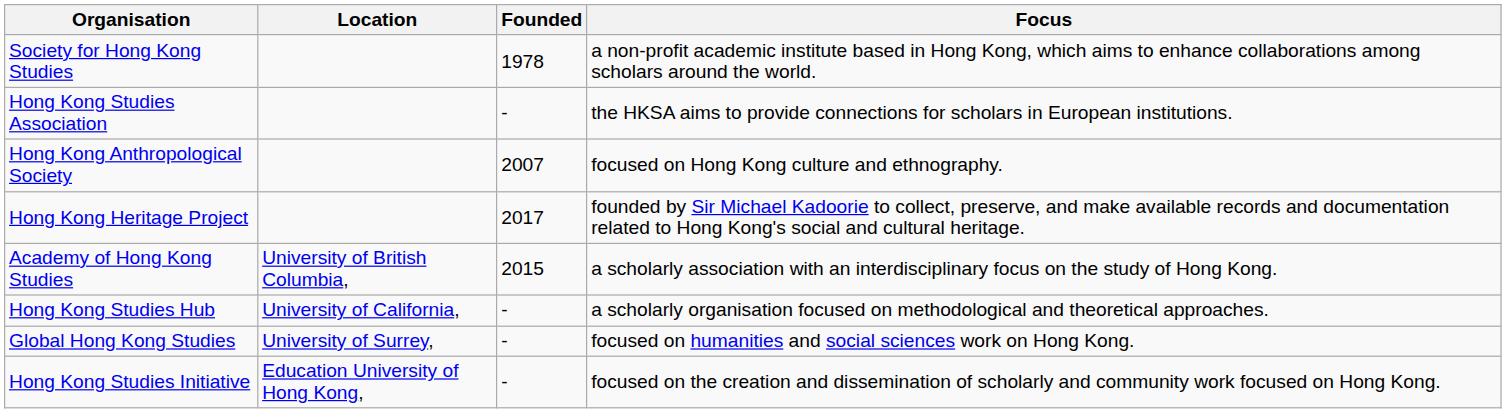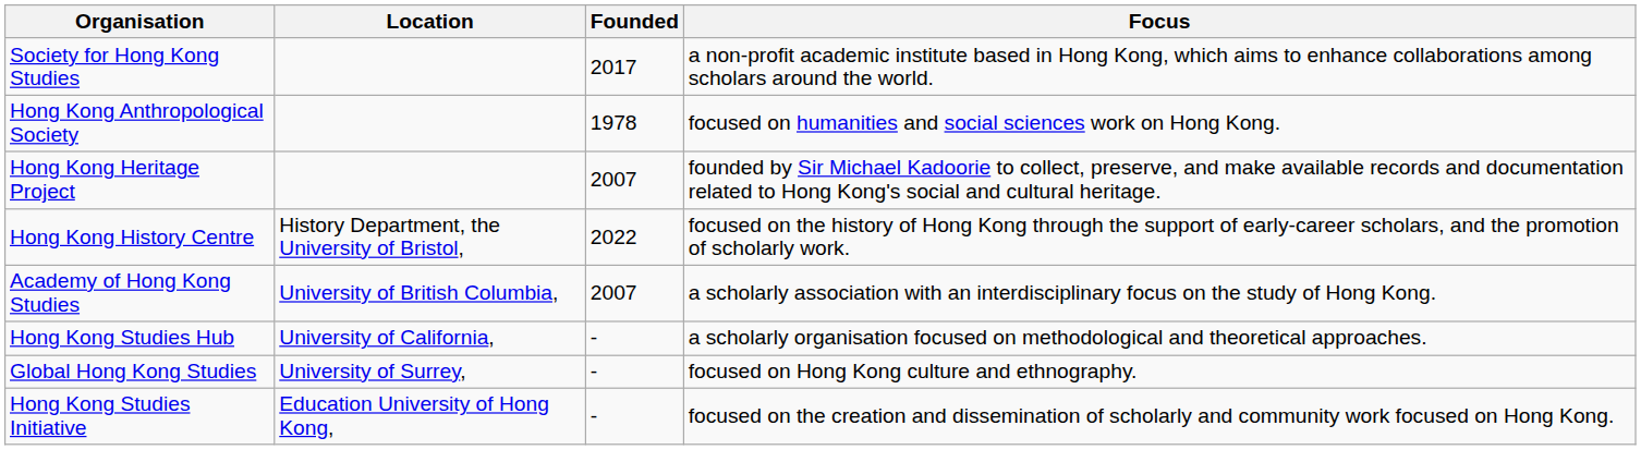Society for Hong Kong Studies | Founded: 1978 -> 2017
- row: Hong Kong Studies Association | - | the HKSA aims to provide connections for scholars in European institutions.
Hong Kong Anthropological Society | Founded: 2007 -> 1978
Hong Kong Anthropological Society | Focus: focused on Hong Kong culture and ethnography. -> focused on humanities and social sciences work on Hong Kong.
Hong Kong Heritage Project | Founded: 2017 -> 2007
+ row: Hong Kong History Centre | History Department, the University of Bristol, | 2022 | focused on the history of Hong Kong through the support of early-career scholars, and the promotion of scholarly work.
Academy of Hong Kong Studies | Founded: 2015 -> 2007
Global Hong Kong Studies | Focus: focused on humanities and social sciences work on Hong Kong. -> focused on Hong Kong culture and ethnography.
